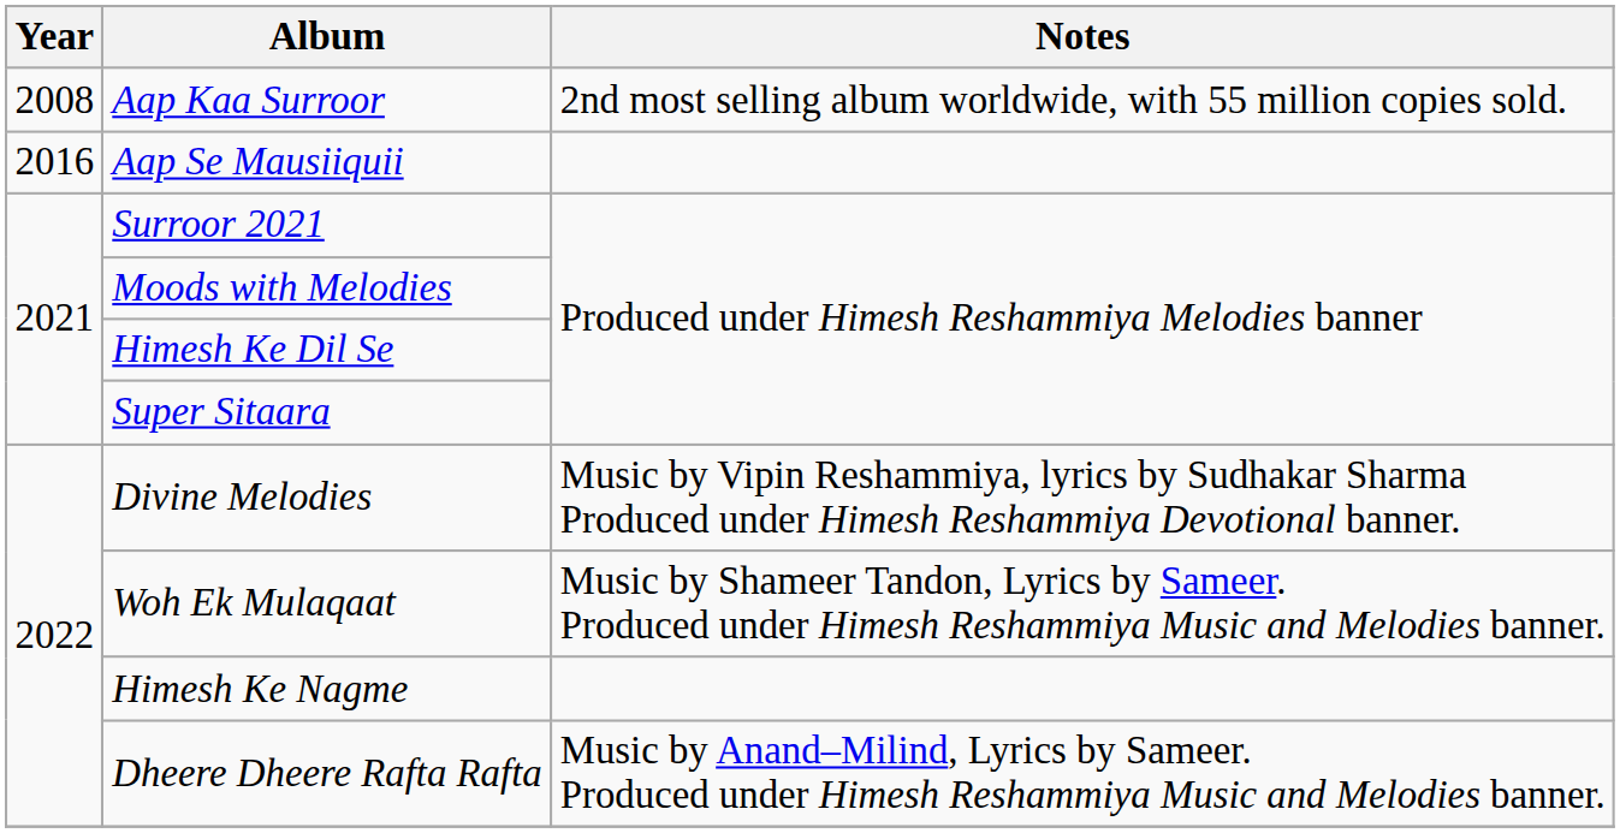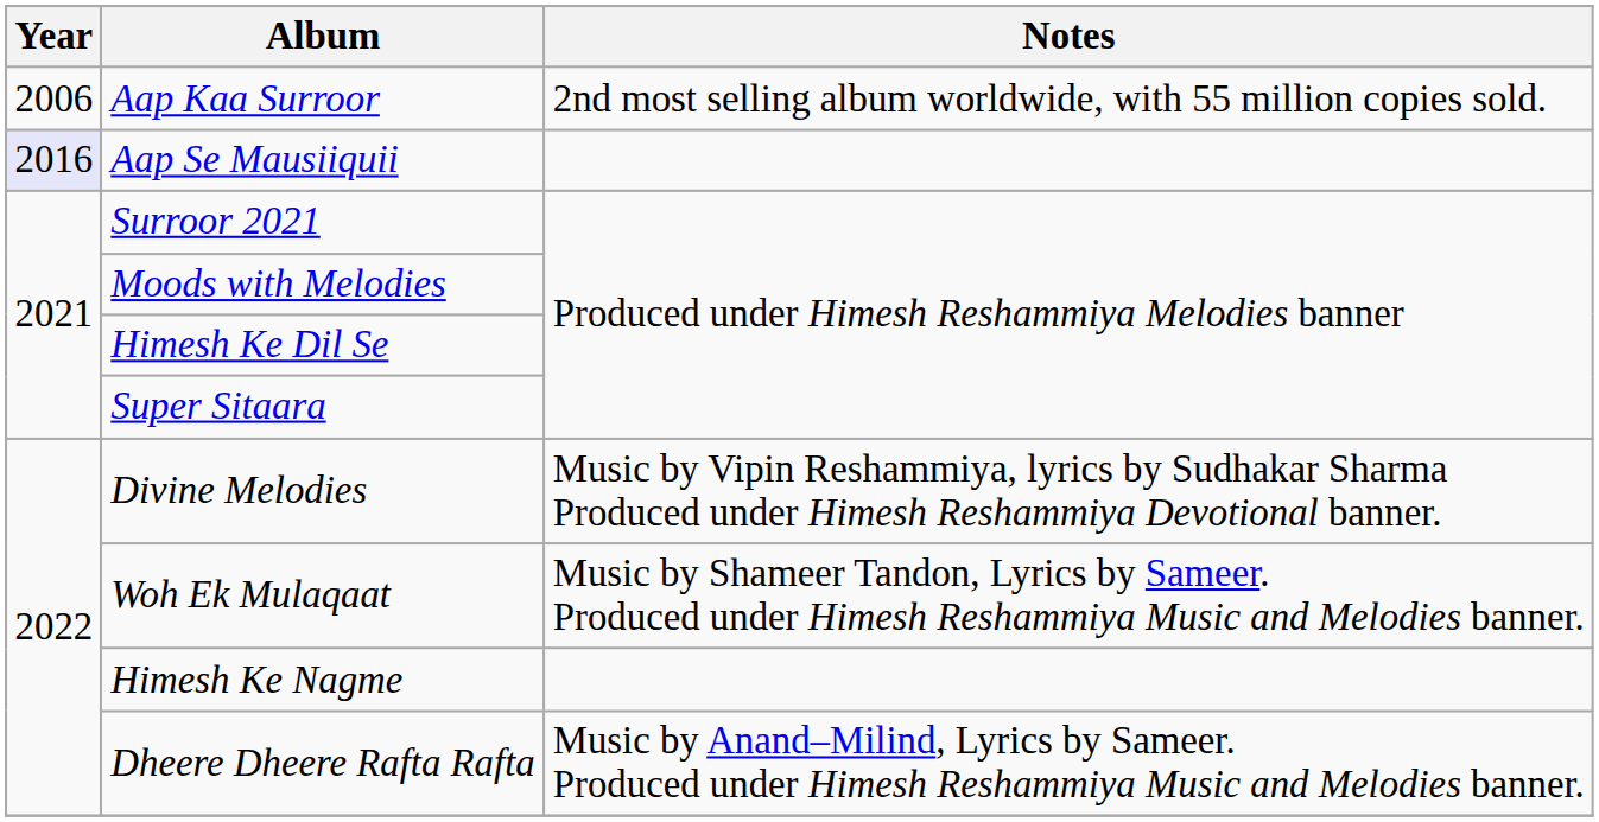Aap Kaa Surroor | Year: 2008 -> 2006
Aap Se Mausiiquii | Year: no background -> lavender background
